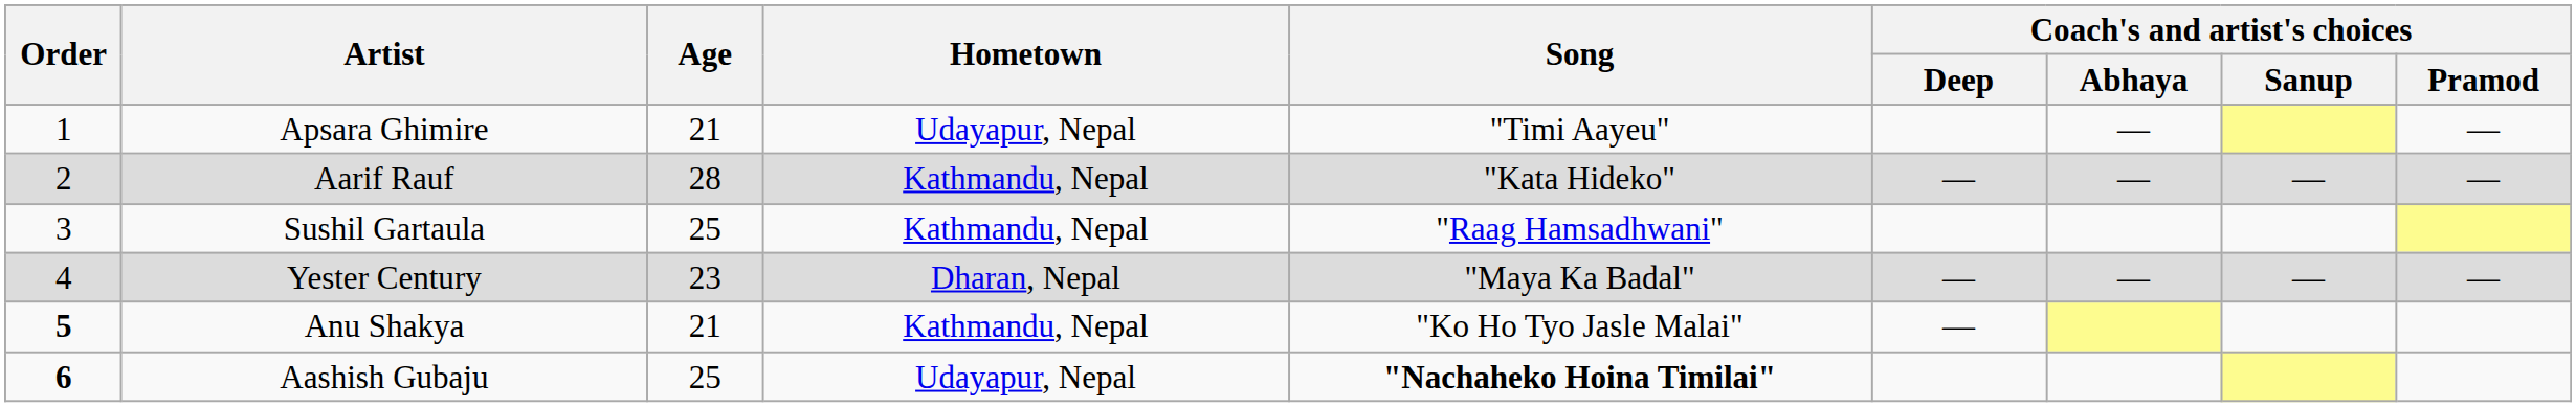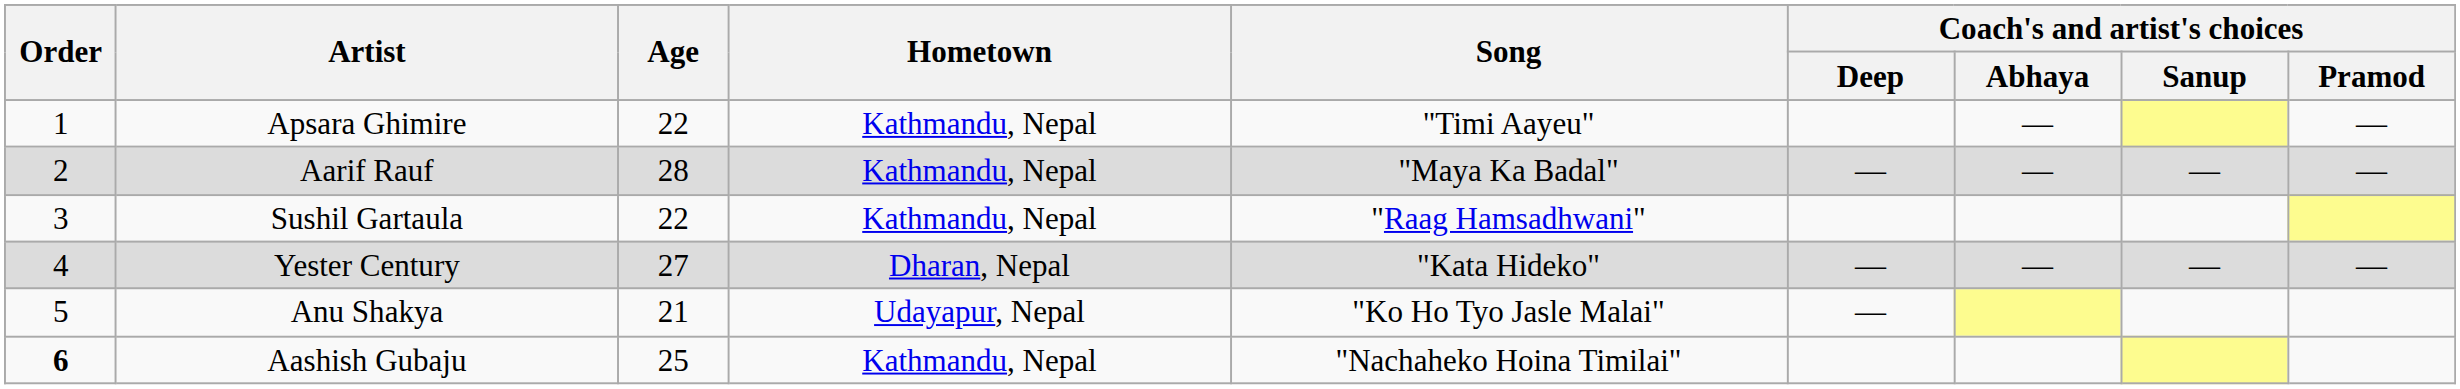Apsara Ghimire | Age: 21 -> 22
Apsara Ghimire | Hometown: Udayapur, Nepal -> Kathmandu, Nepal
Aarif Rauf | Song: "Kata Hideko" -> "Maya Ka Badal"
Sushil Gartaula | Age: 25 -> 22
Yester Century | Age: 23 -> 27
Yester Century | Song: "Maya Ka Badal" -> "Kata Hideko"
Anu Shakya | Order: bold -> normal
Anu Shakya | Hometown: Kathmandu, Nepal -> Udayapur, Nepal
Aashish Gubaju | Hometown: Udayapur, Nepal -> Kathmandu, Nepal
Aashish Gubaju | Song: bold -> normal
